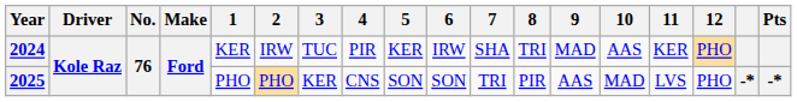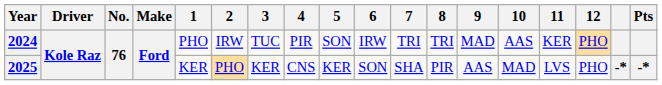2024 | 1: KER -> PHO
2024 | 5: KER -> SON
2024 | 7: SHA -> TRI
2025 | 1: PHO -> KER
2025 | 5: SON -> KER
2025 | 7: TRI -> SHA
